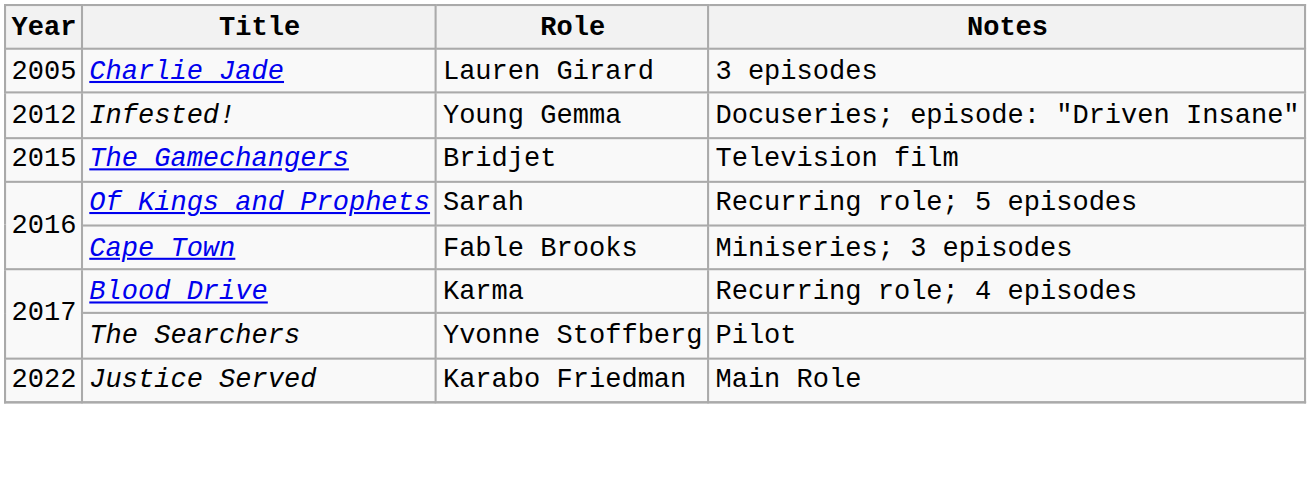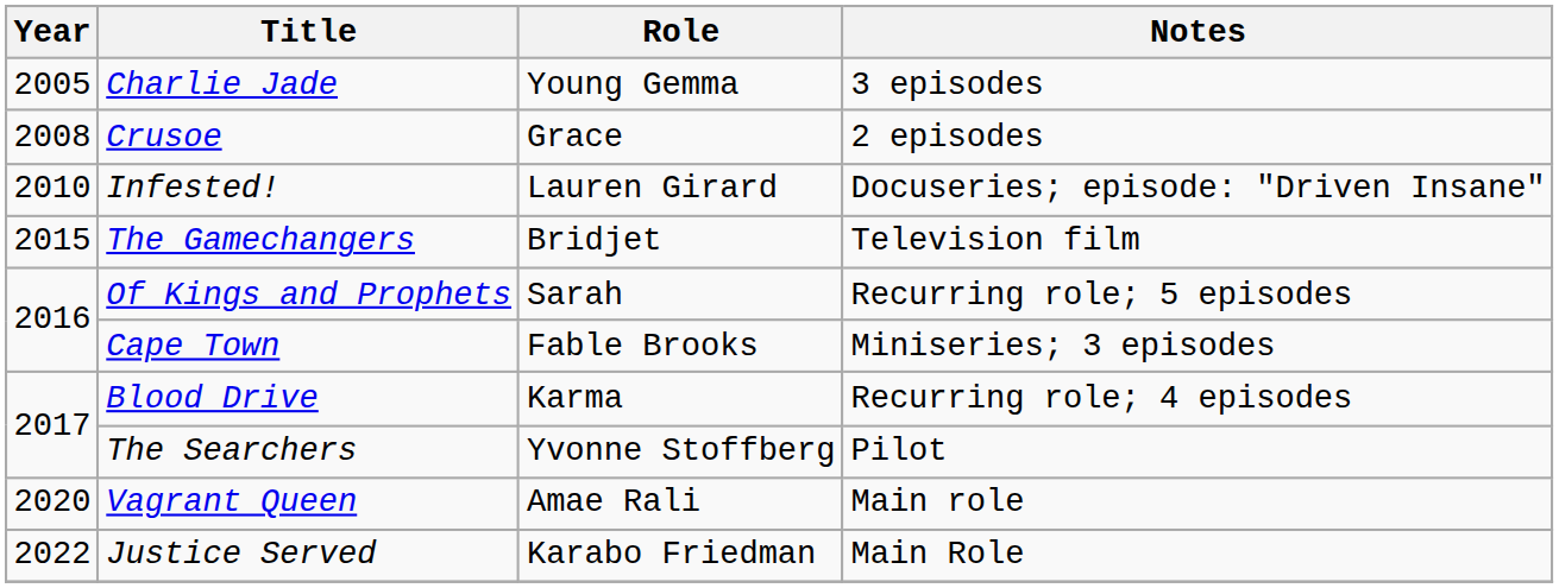Charlie Jade | Role: Lauren Girard -> Young Gemma
+ row: 2008 | Crusoe | Grace | 2 episodes
Infested! | Year: 2012 -> 2010
Infested! | Role: Young Gemma -> Lauren Girard
+ row: 2020 | Vagrant Queen | Amae Rali | Main role
